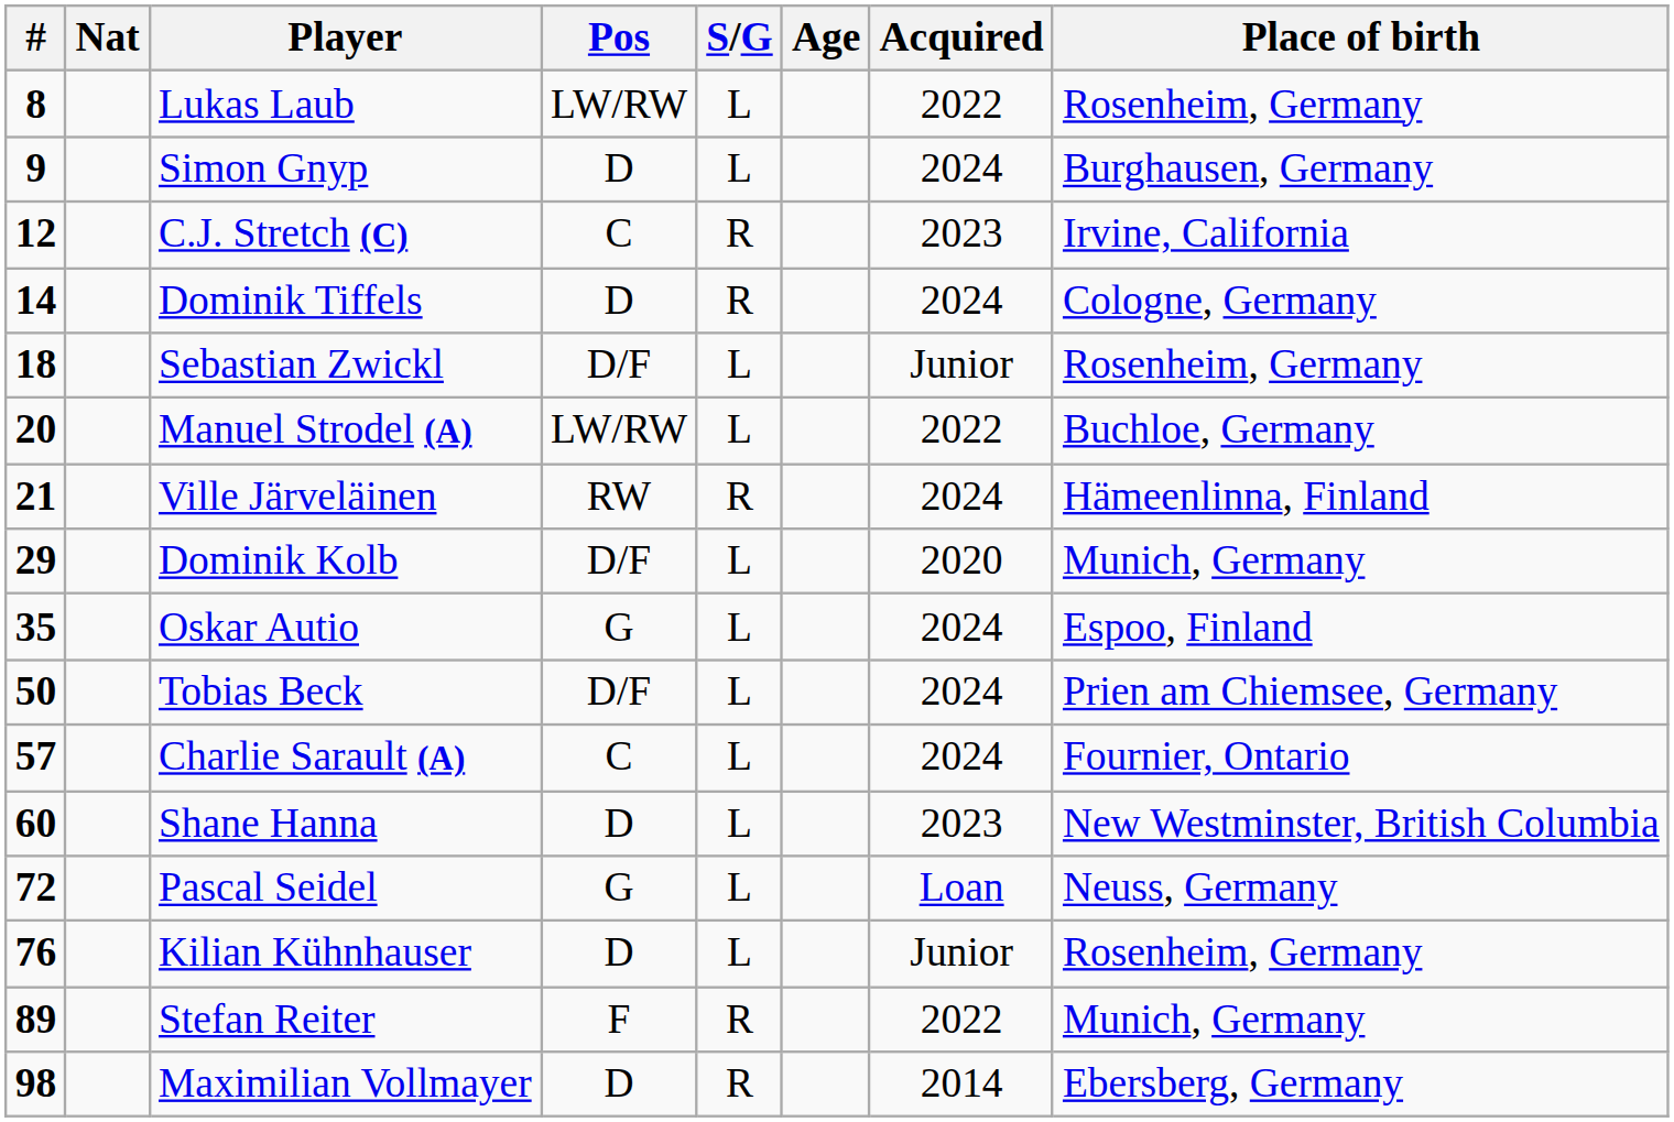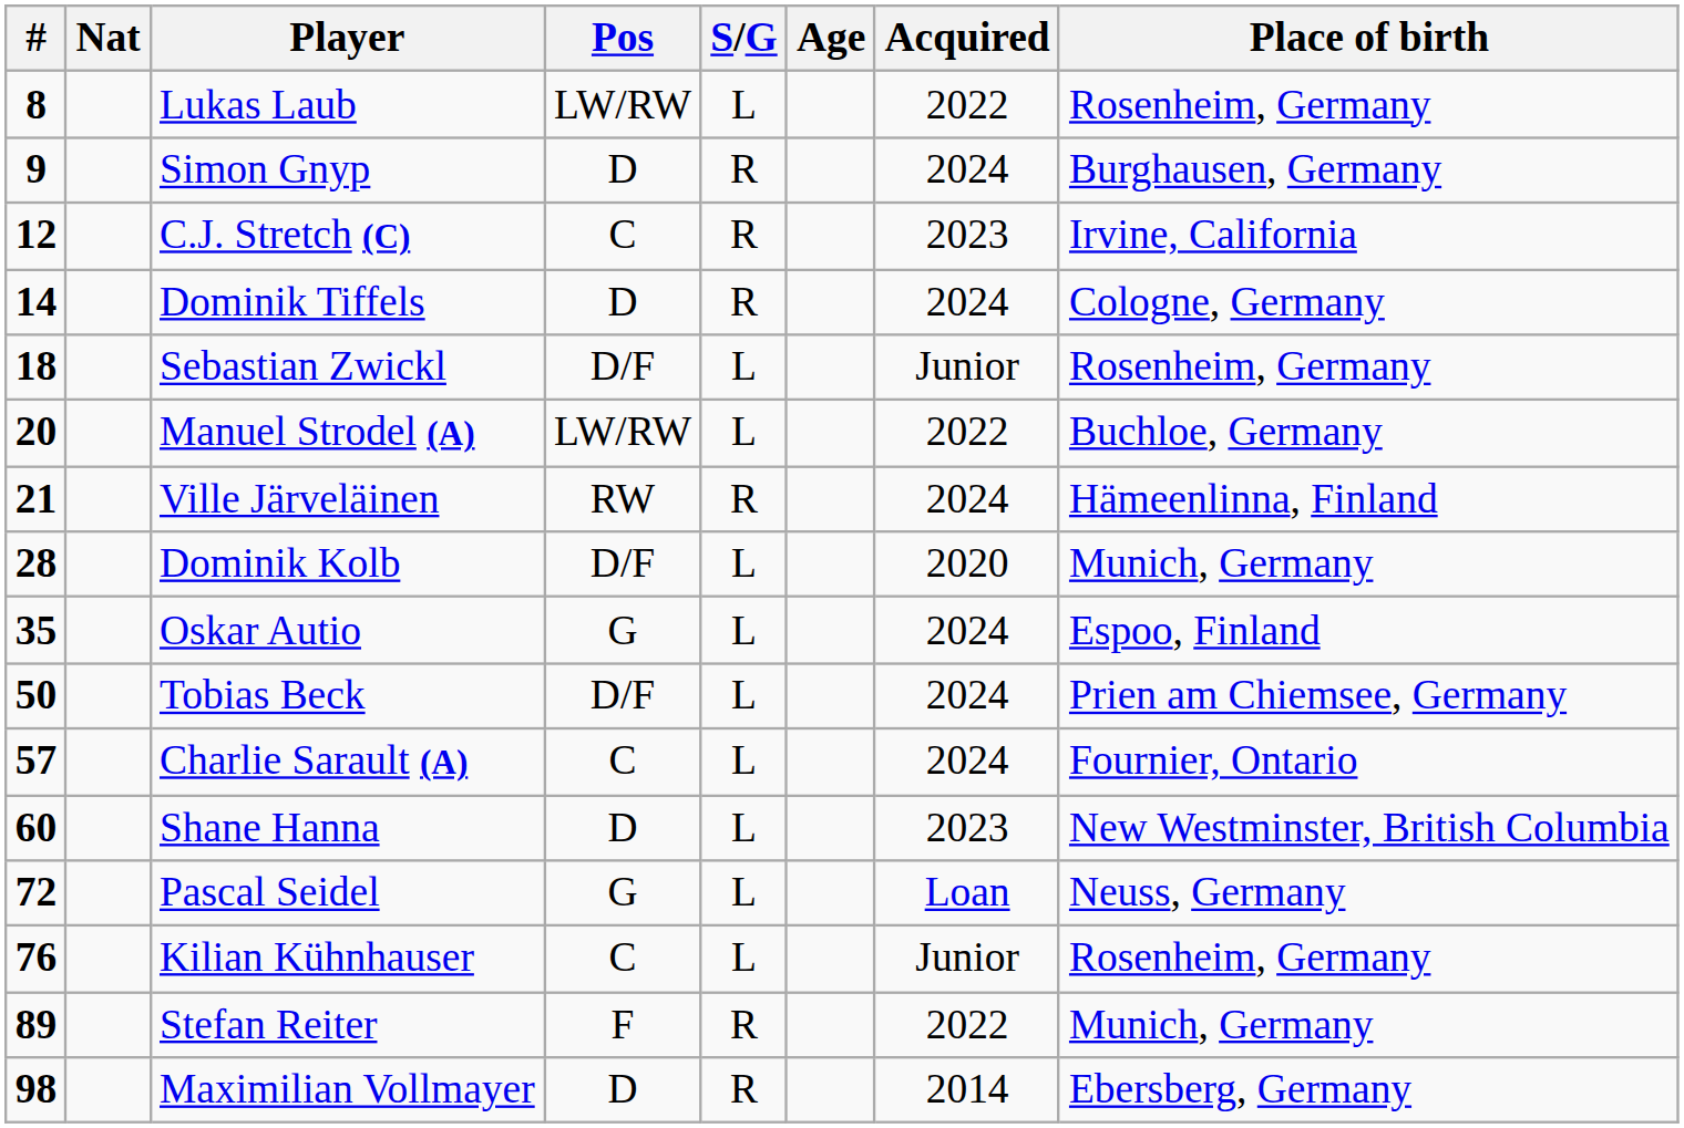Simon Gnyp | S/G: L -> R
Dominik Kolb | #: 29 -> 28
Kilian Kühnhauser | Pos: D -> C
